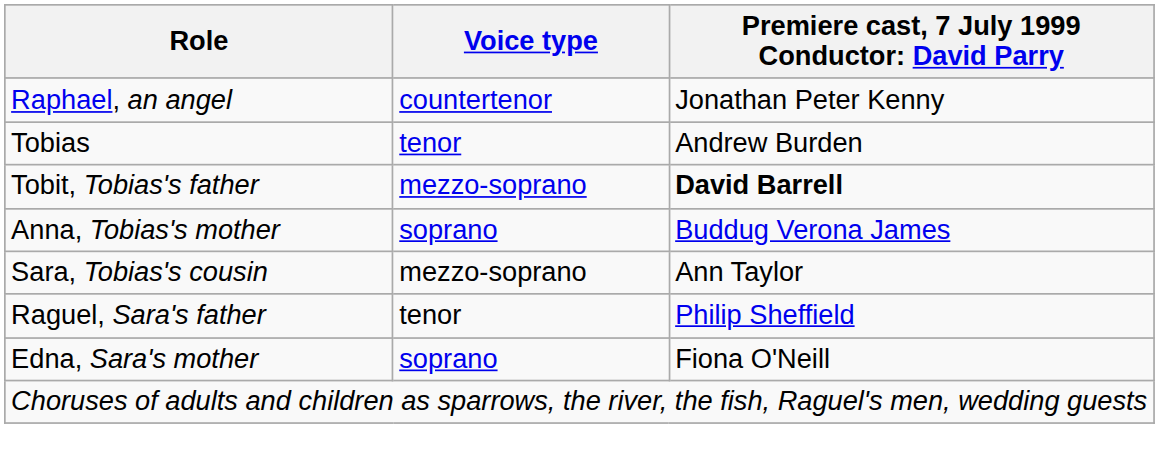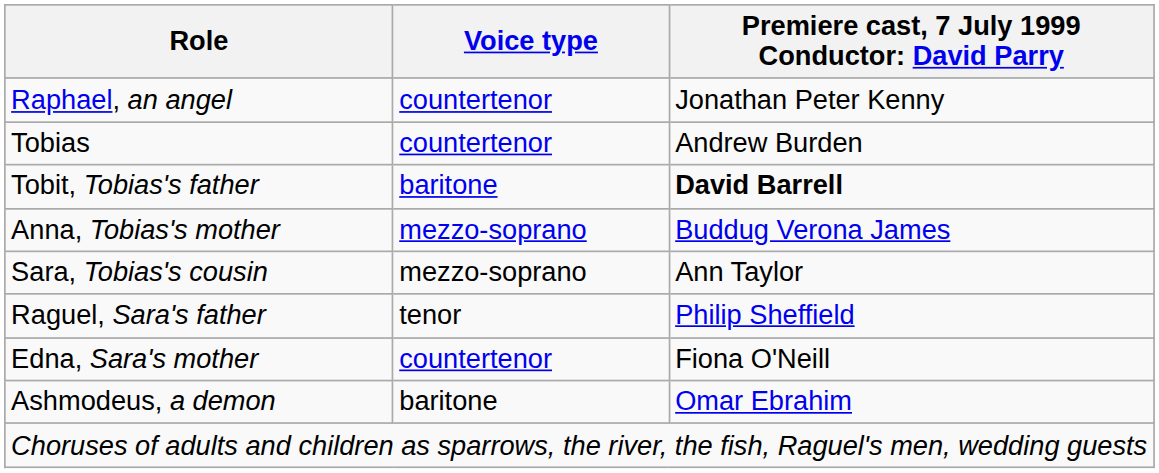Tobias | Voice type: tenor -> countertenor
Tobit, Tobias's father | Voice type: mezzo-soprano -> baritone
Anna, Tobias's mother | Voice type: soprano -> mezzo-soprano
Edna, Sara's mother | Voice type: soprano -> countertenor
+ row: Ashmodeus, a demon | baritone | Omar Ebrahim
